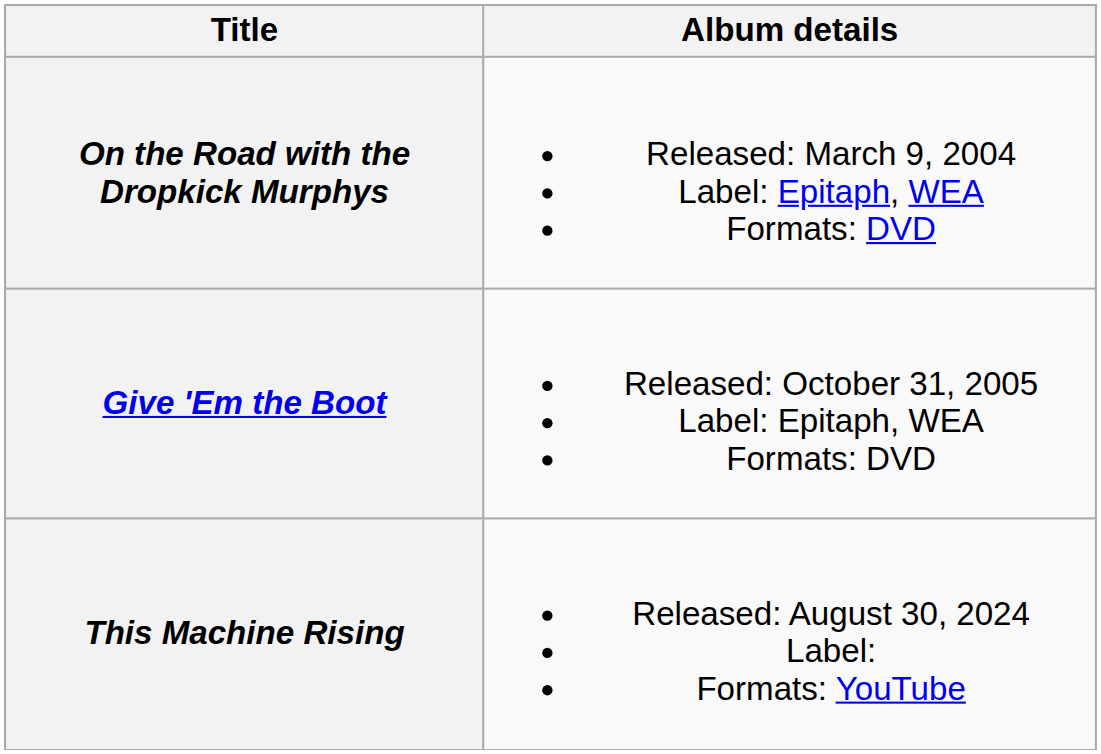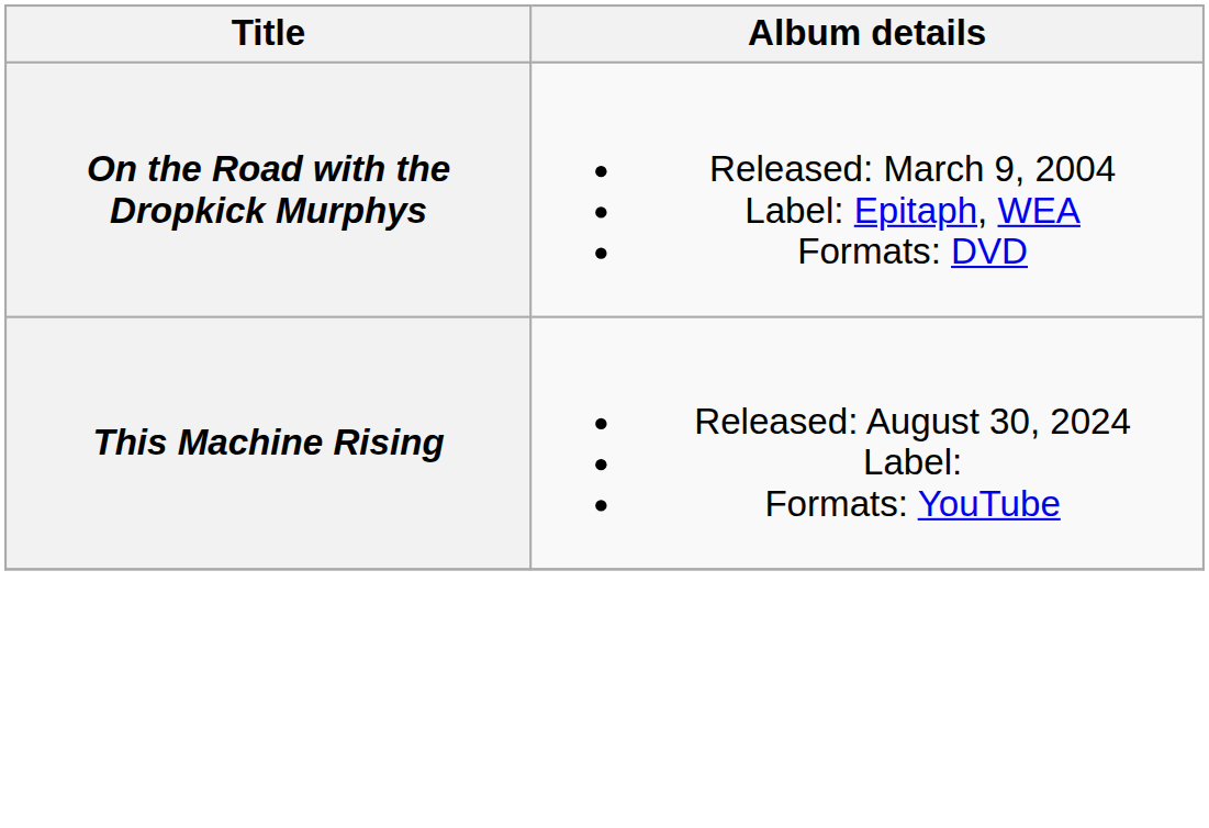- row: Give 'Em the Boot | Released: October 31, 2005 Label: Epitaph, WEA Formats: DVD
